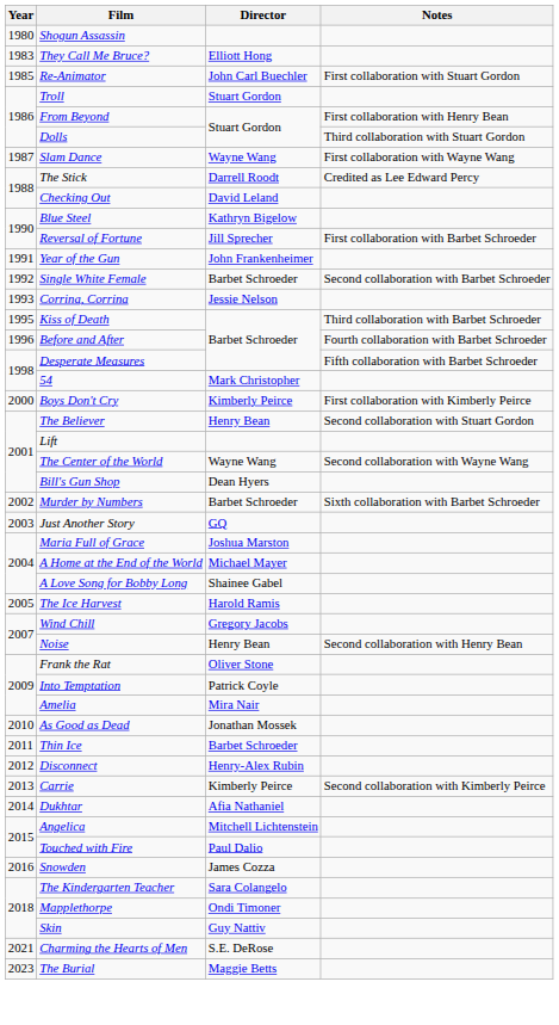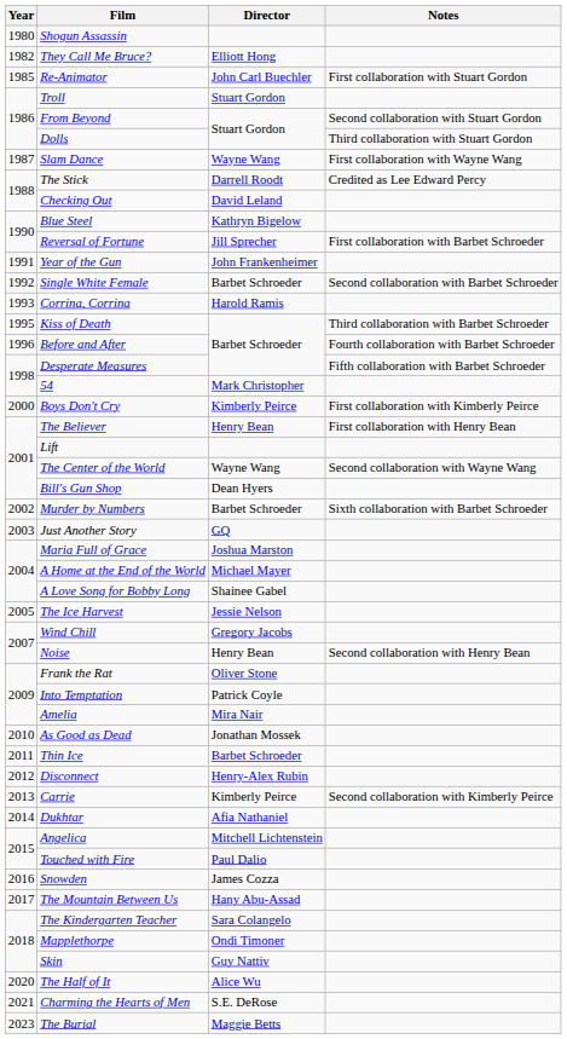They Call Me Bruce? | Year: 1983 -> 1982
From Beyond | Notes: First collaboration with Henry Bean -> Second collaboration with Stuart Gordon
Corrina, Corrina | Director: Jessie Nelson -> Harold Ramis
The Believer | Notes: Second collaboration with Stuart Gordon -> First collaboration with Henry Bean
The Ice Harvest | Director: Harold Ramis -> Jessie Nelson
+ row: 2017 | The Mountain Between Us | Hany Abu-Assad
+ row: 2020 | The Half of It | Alice Wu
